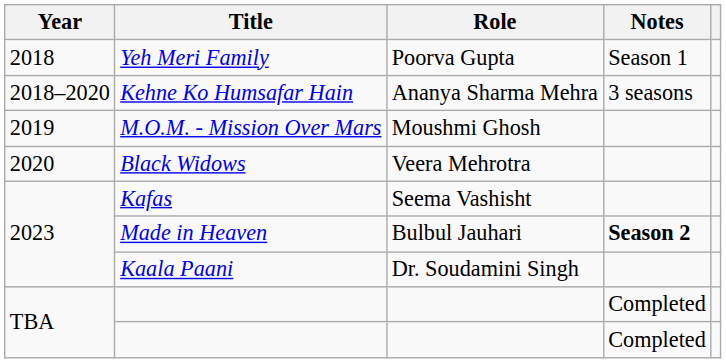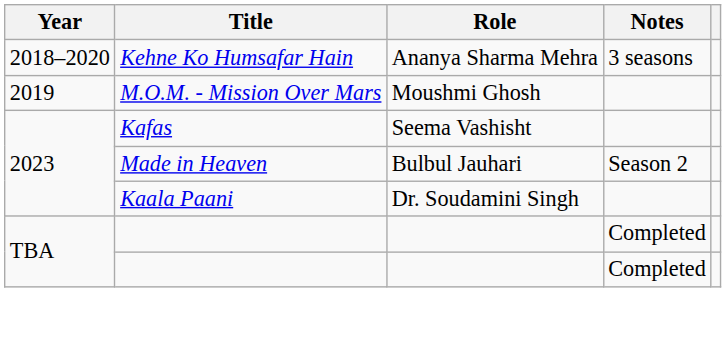- row: 2018 | Yeh Meri Family | Poorva Gupta | Season 1
- row: 2020 | Black Widows | Veera Mehrotra
Made in Heaven | Notes: bold -> normal
